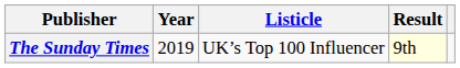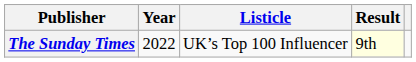The Sunday Times | Year: 2019 -> 2022
